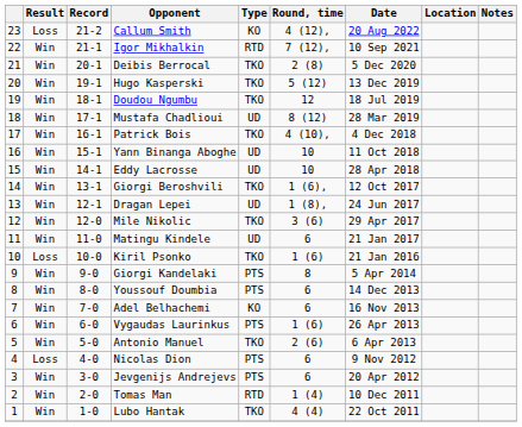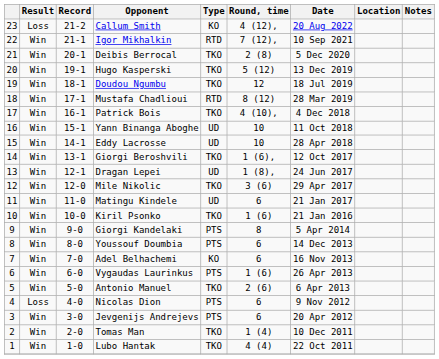Mustafa Chadlioui | Type: UD -> RTD
Kiril Psonko | Result: Loss -> Win
Tomas Man | Type: RTD -> TKO
